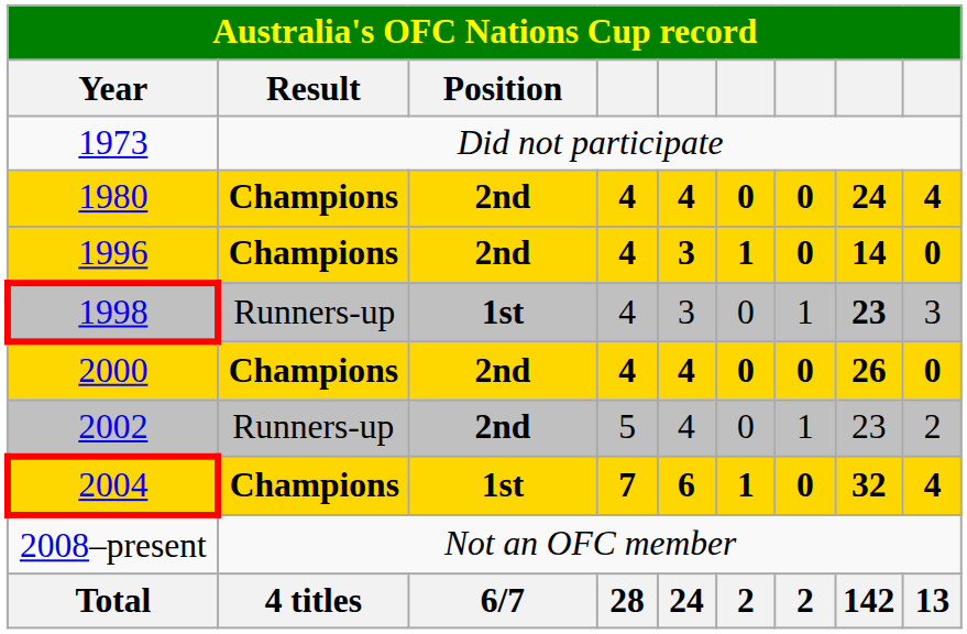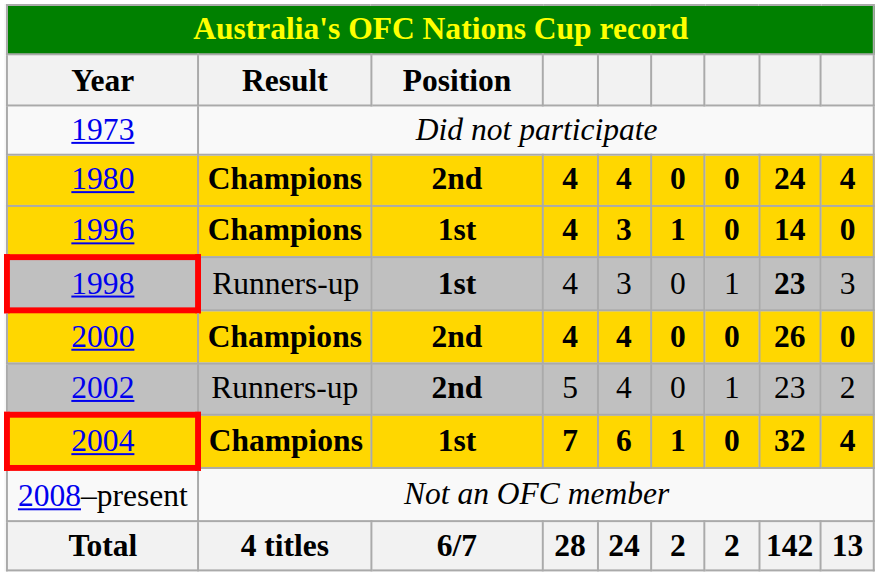1996 | Position: 2nd -> 1st
